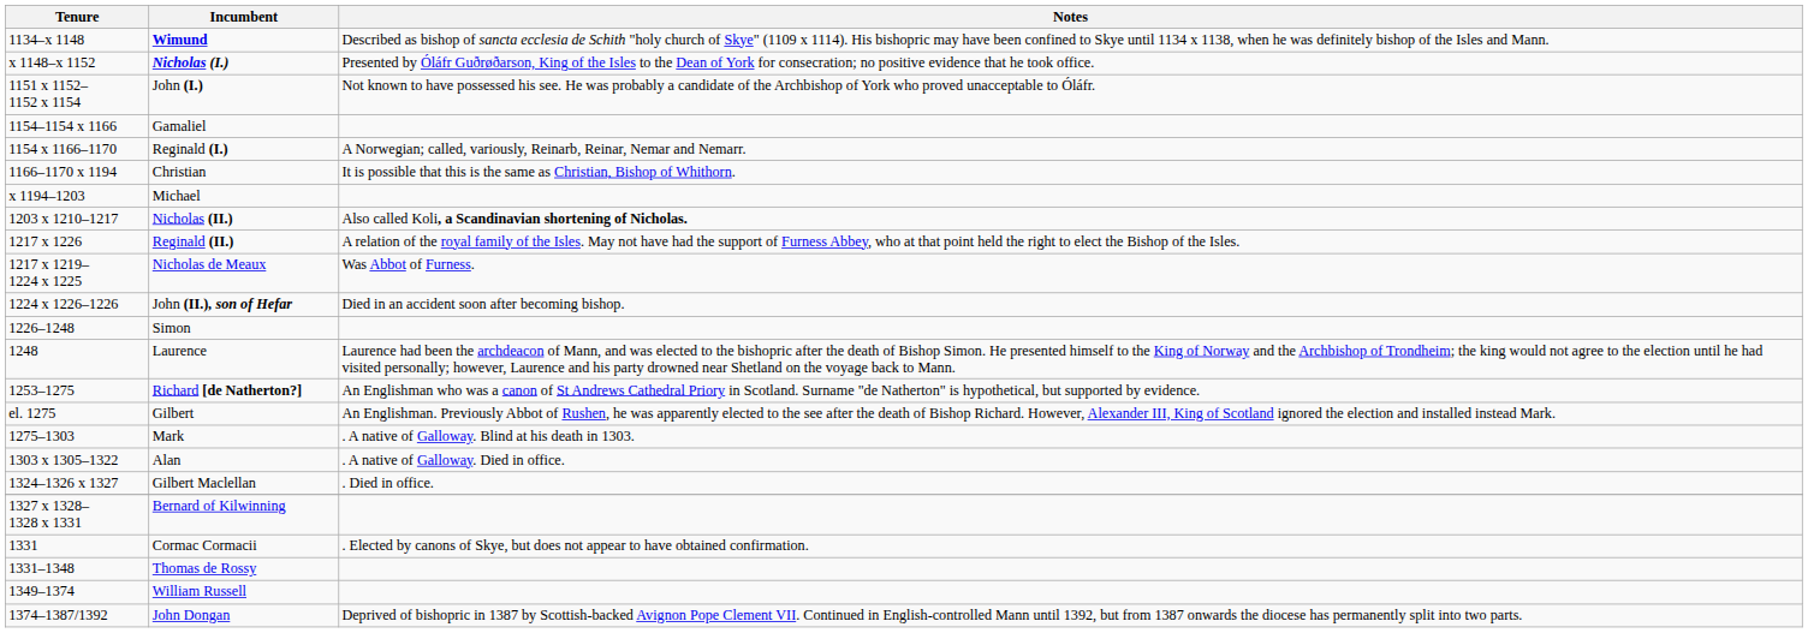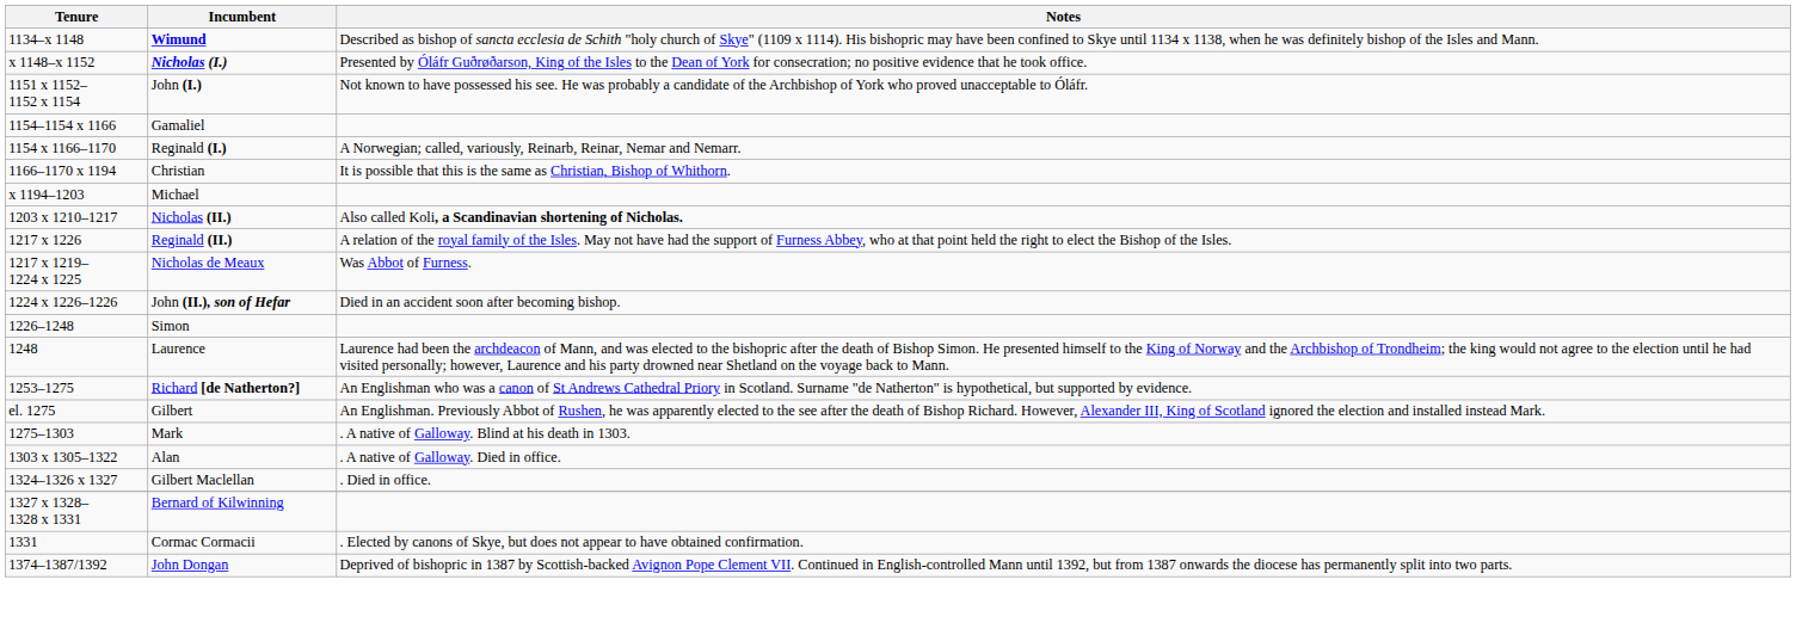- row: 1331–1348 | Thomas de Rossy
- row: 1349–1374 | William Russell
